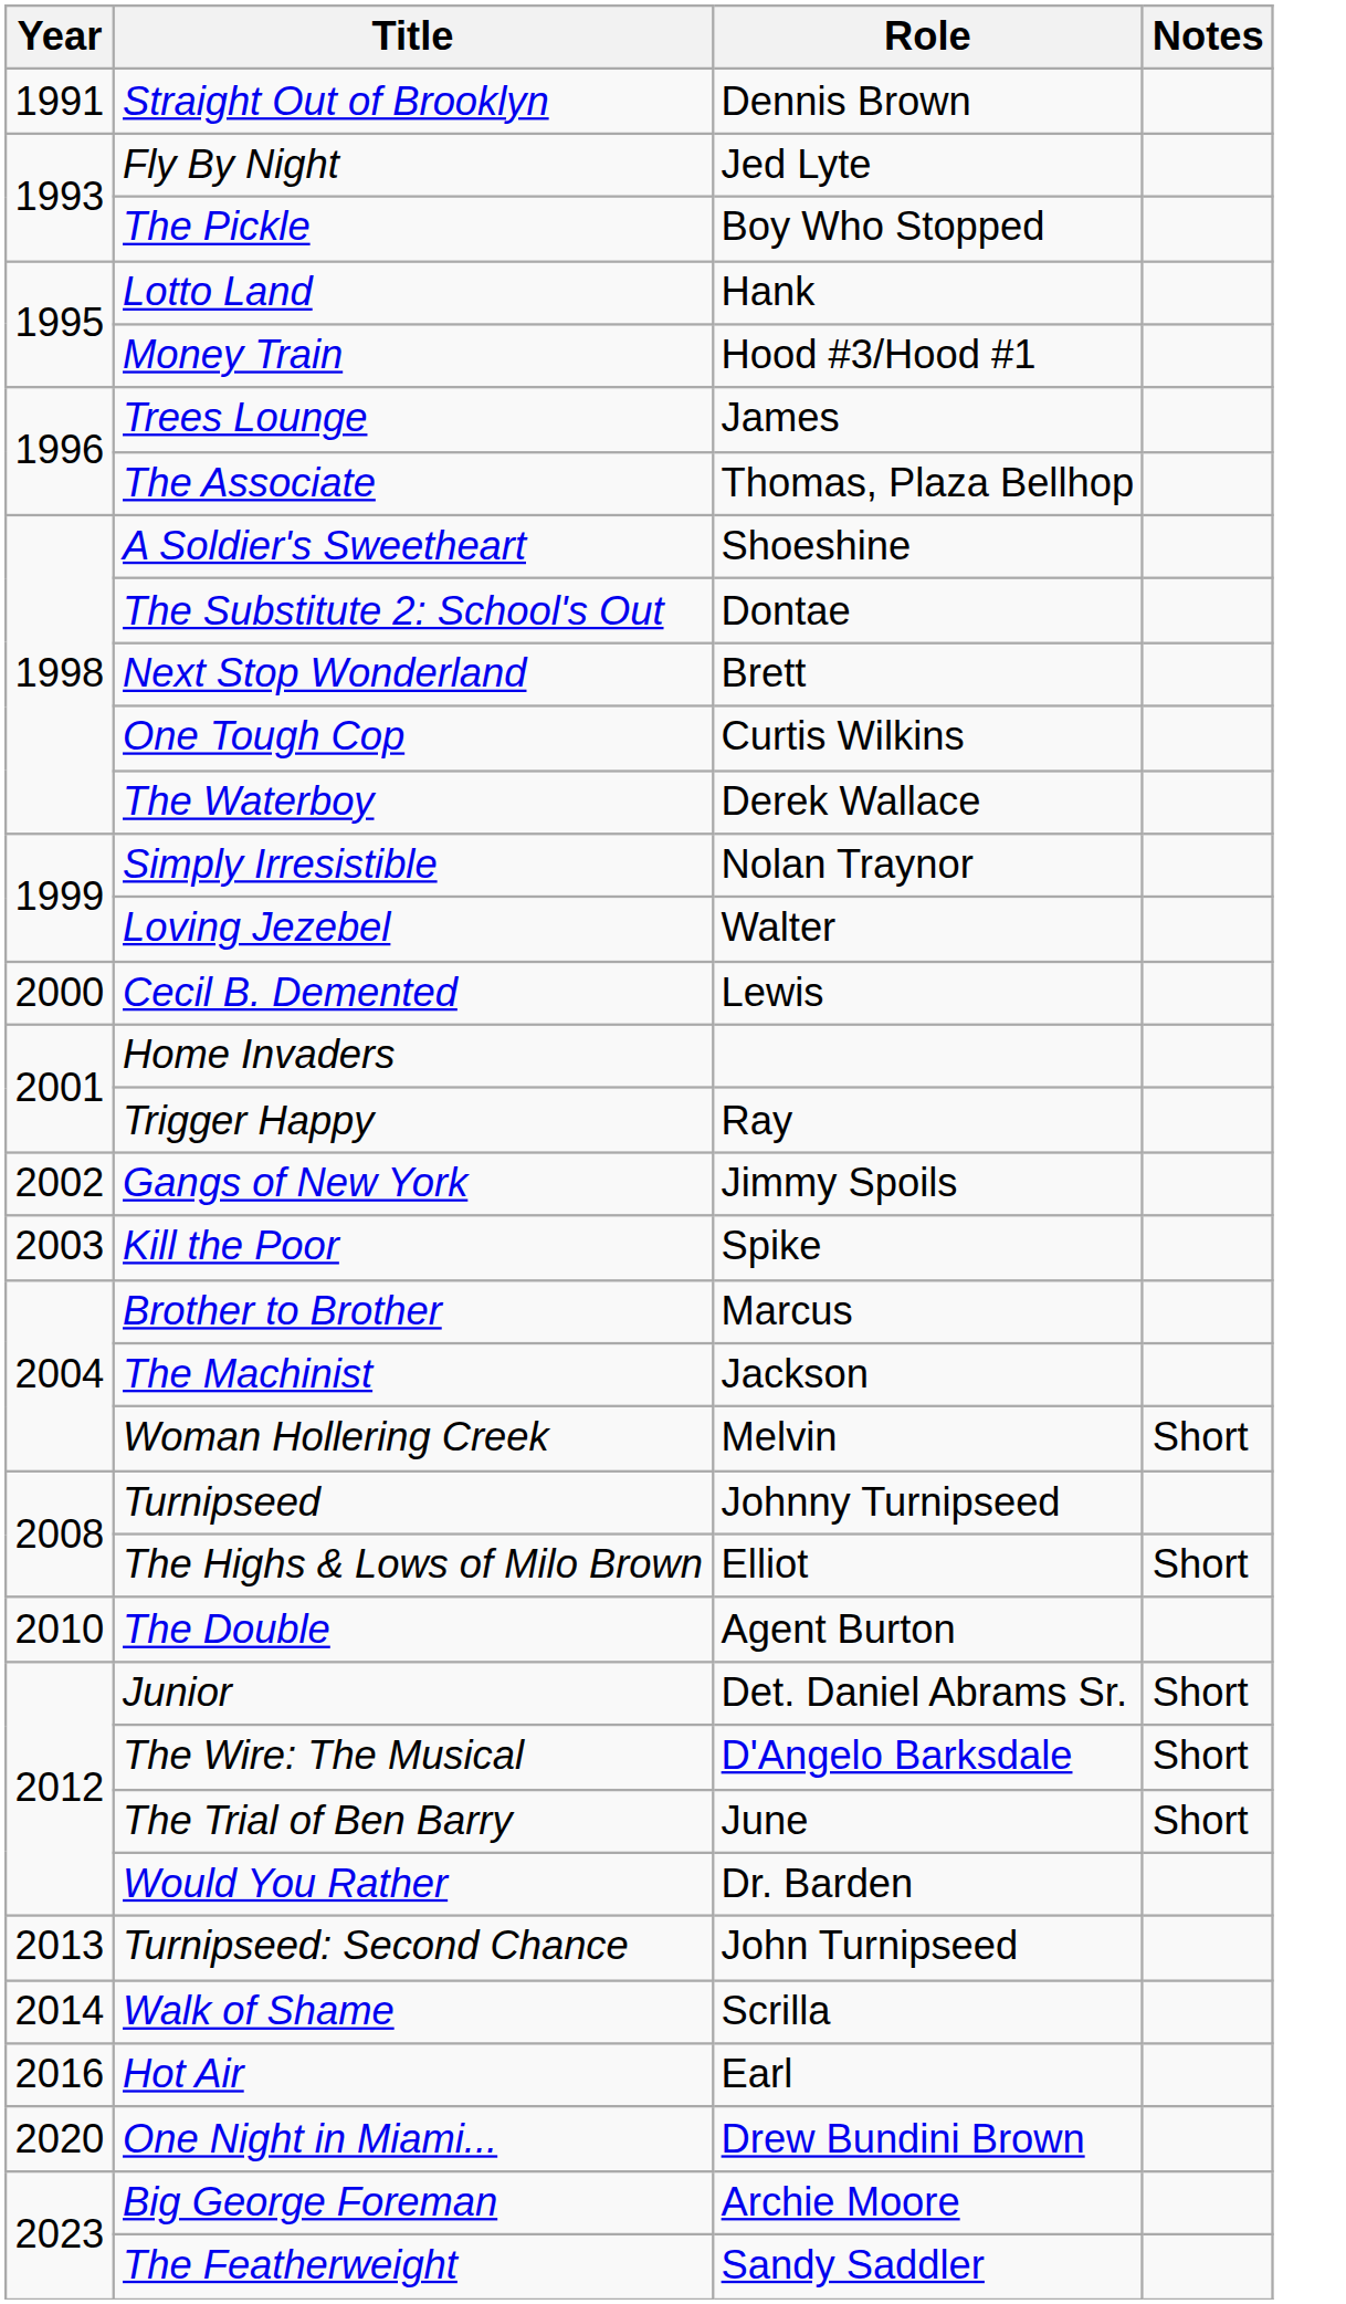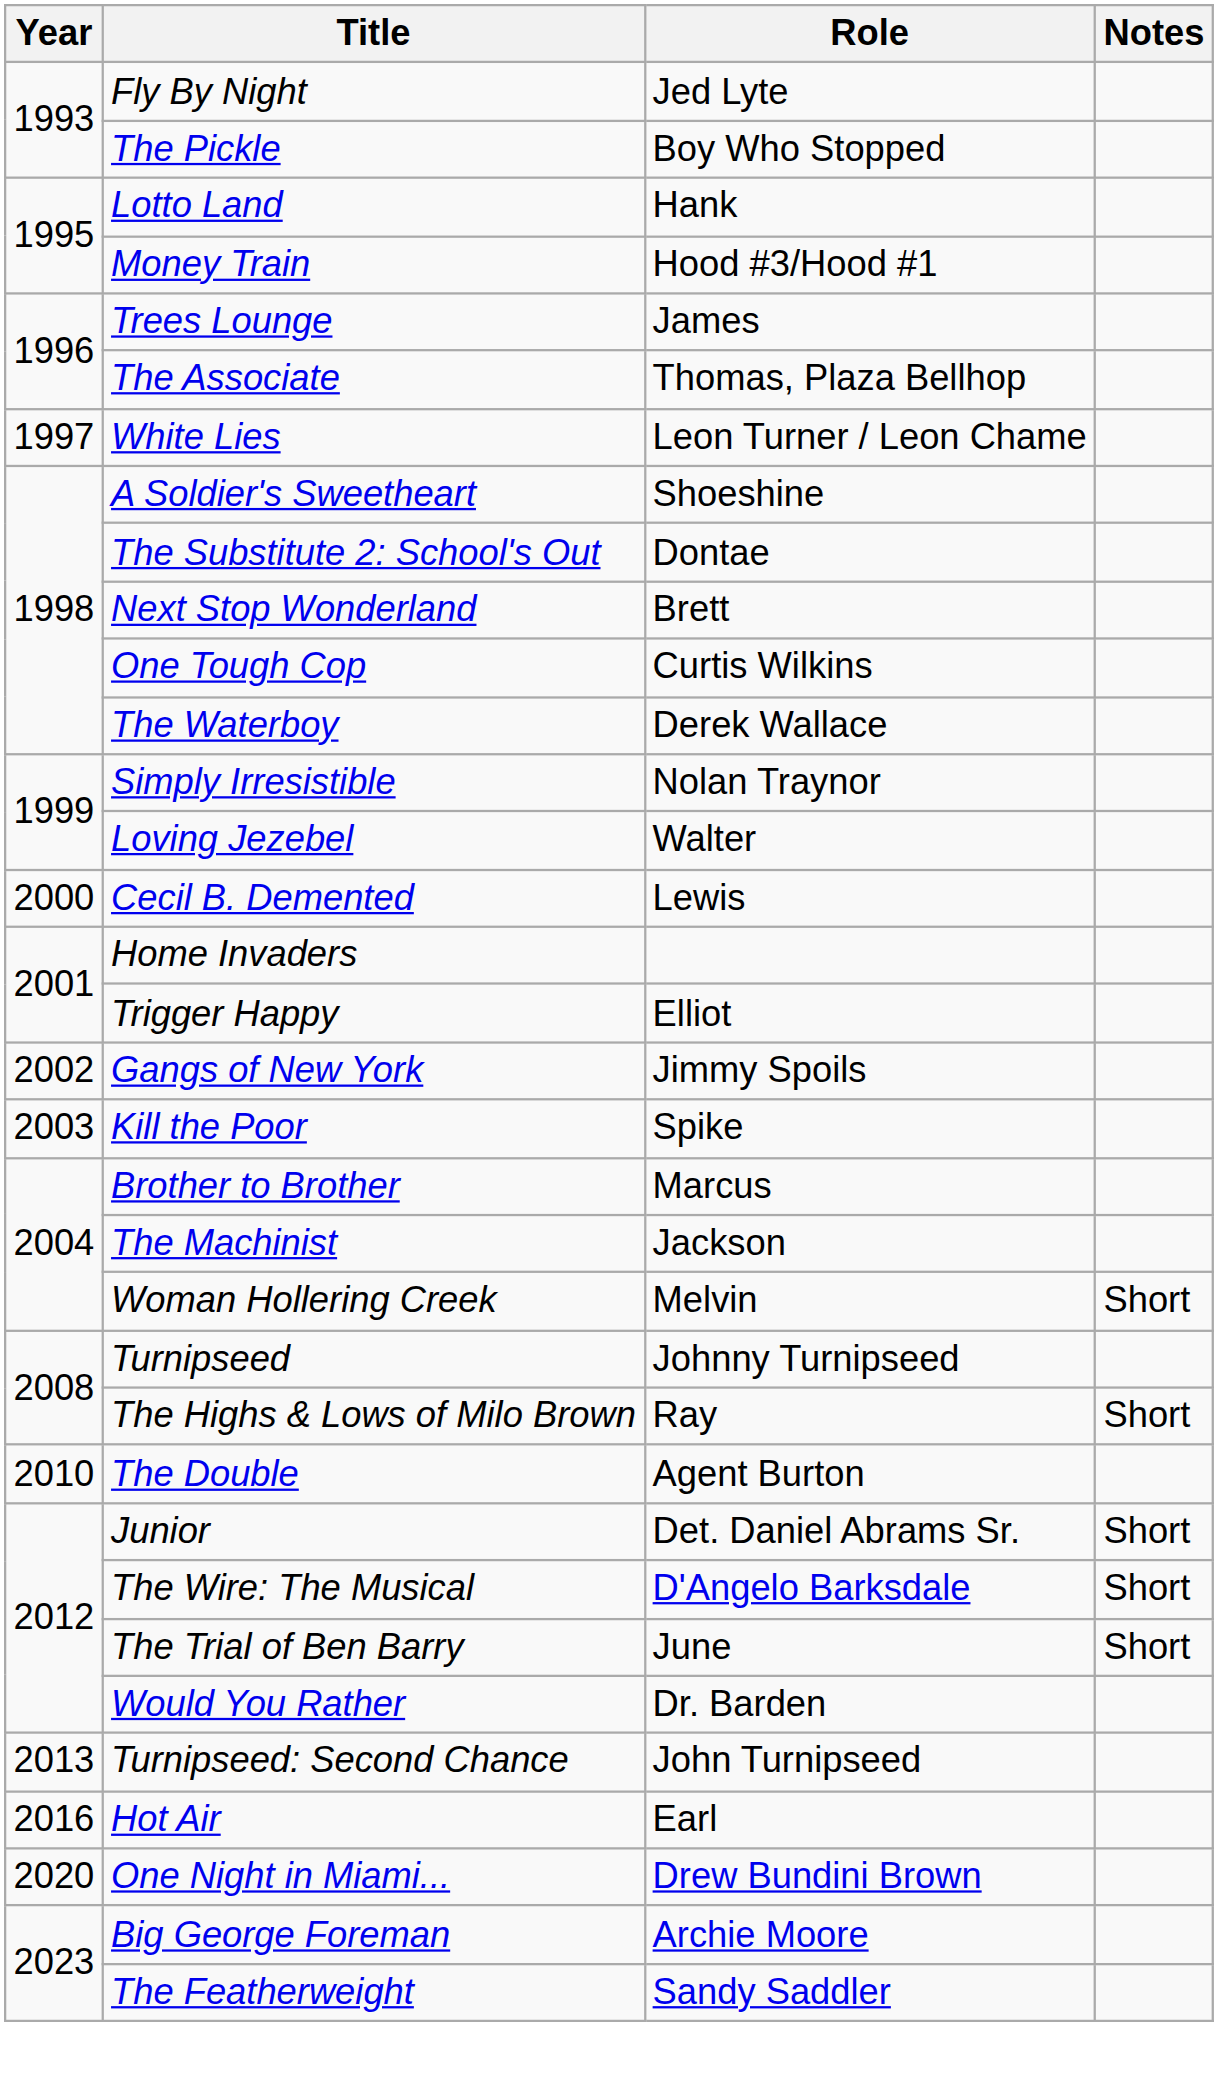- row: 1991 | Straight Out of Brooklyn | Dennis Brown
+ row: 1997 | White Lies | Leon Turner / Leon Chame
Trigger Happy | Role: Ray -> Elliot
The Highs & Lows of Milo Brown | Role: Elliot -> Ray
- row: 2014 | Walk of Shame | Scrilla
